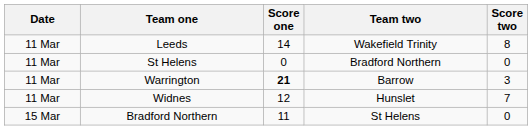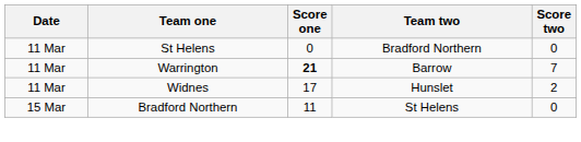- row: 11 Mar | Leeds | 14 | Wakefield Trinity | 8
Warrington | Score two: 3 -> 7
Widnes | Score one: 12 -> 17
Widnes | Score two: 7 -> 2
